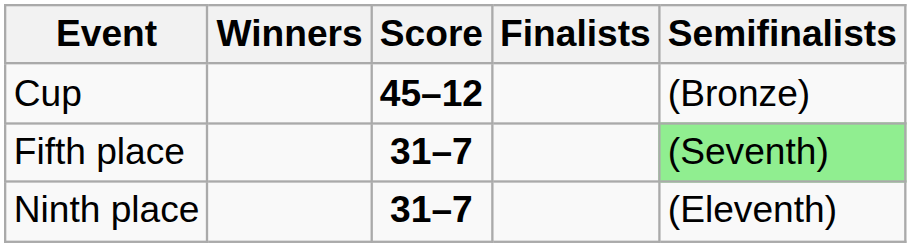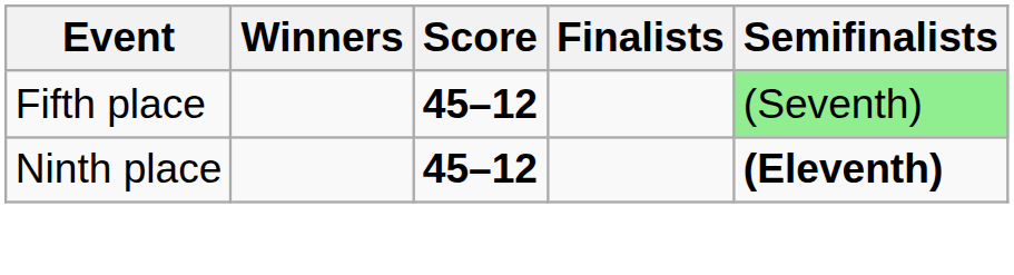- row: Cup | 45–12 | (Bronze)
Fifth place | Score: 31–7 -> 45–12
Ninth place | Score: 31–7 -> 45–12
Ninth place | Semifinalists: normal -> bold
